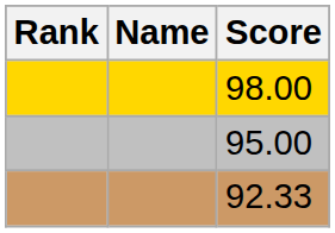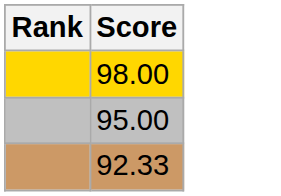- column: Name
